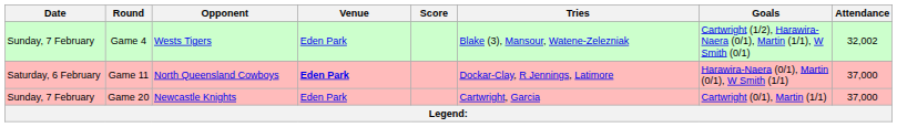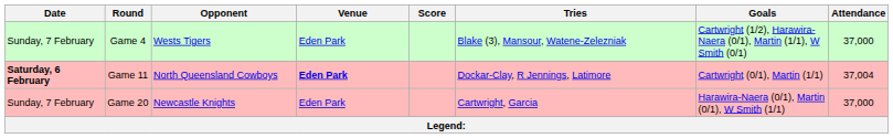Game 4 | Attendance: 32,002 -> 37,000
Game 11 | Date: normal -> bold
Game 11 | Goals: Harawira-Naera (0/1), Martin (0/1), W Smith (1/1) -> Cartwright (0/1), Martin (1/1)
Game 11 | Attendance: 37,000 -> 37,004
Game 20 | Goals: Cartwright (0/1), Martin (1/1) -> Harawira-Naera (0/1), Martin (0/1), W Smith (1/1)
